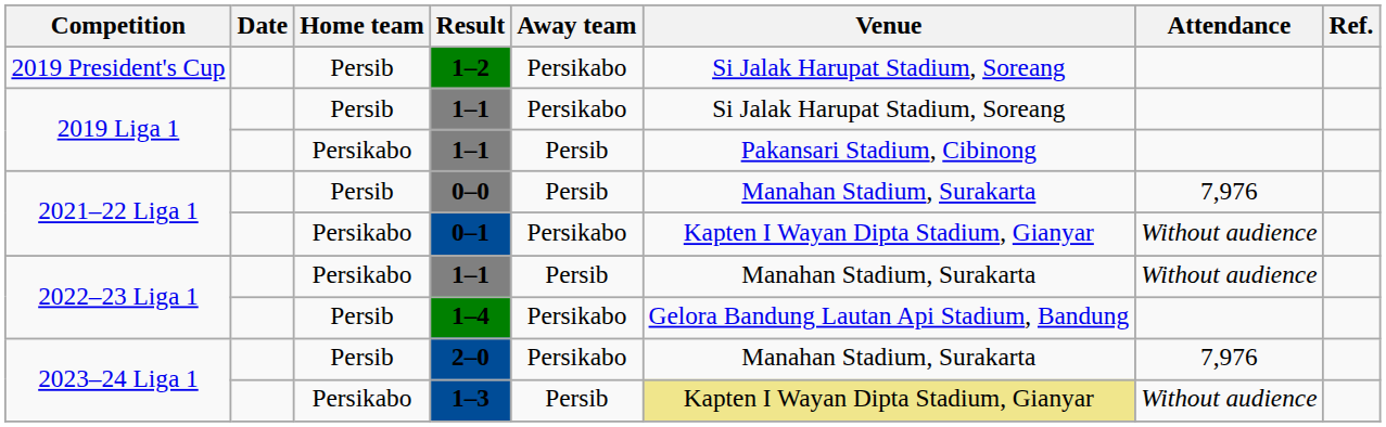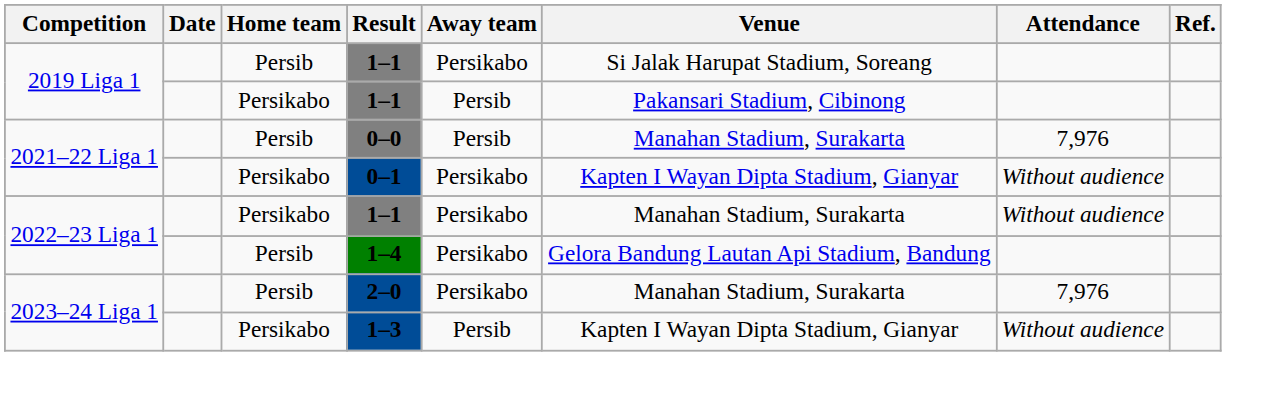- row: 2019 President's Cup | Persib | 1–2 | Persikabo | Si Jalak Harupat Stadium, Soreang
2022–23 Liga 1 / 1–1 | Away team: Persib -> Persikabo
1–3 | Venue: khaki background -> no background
